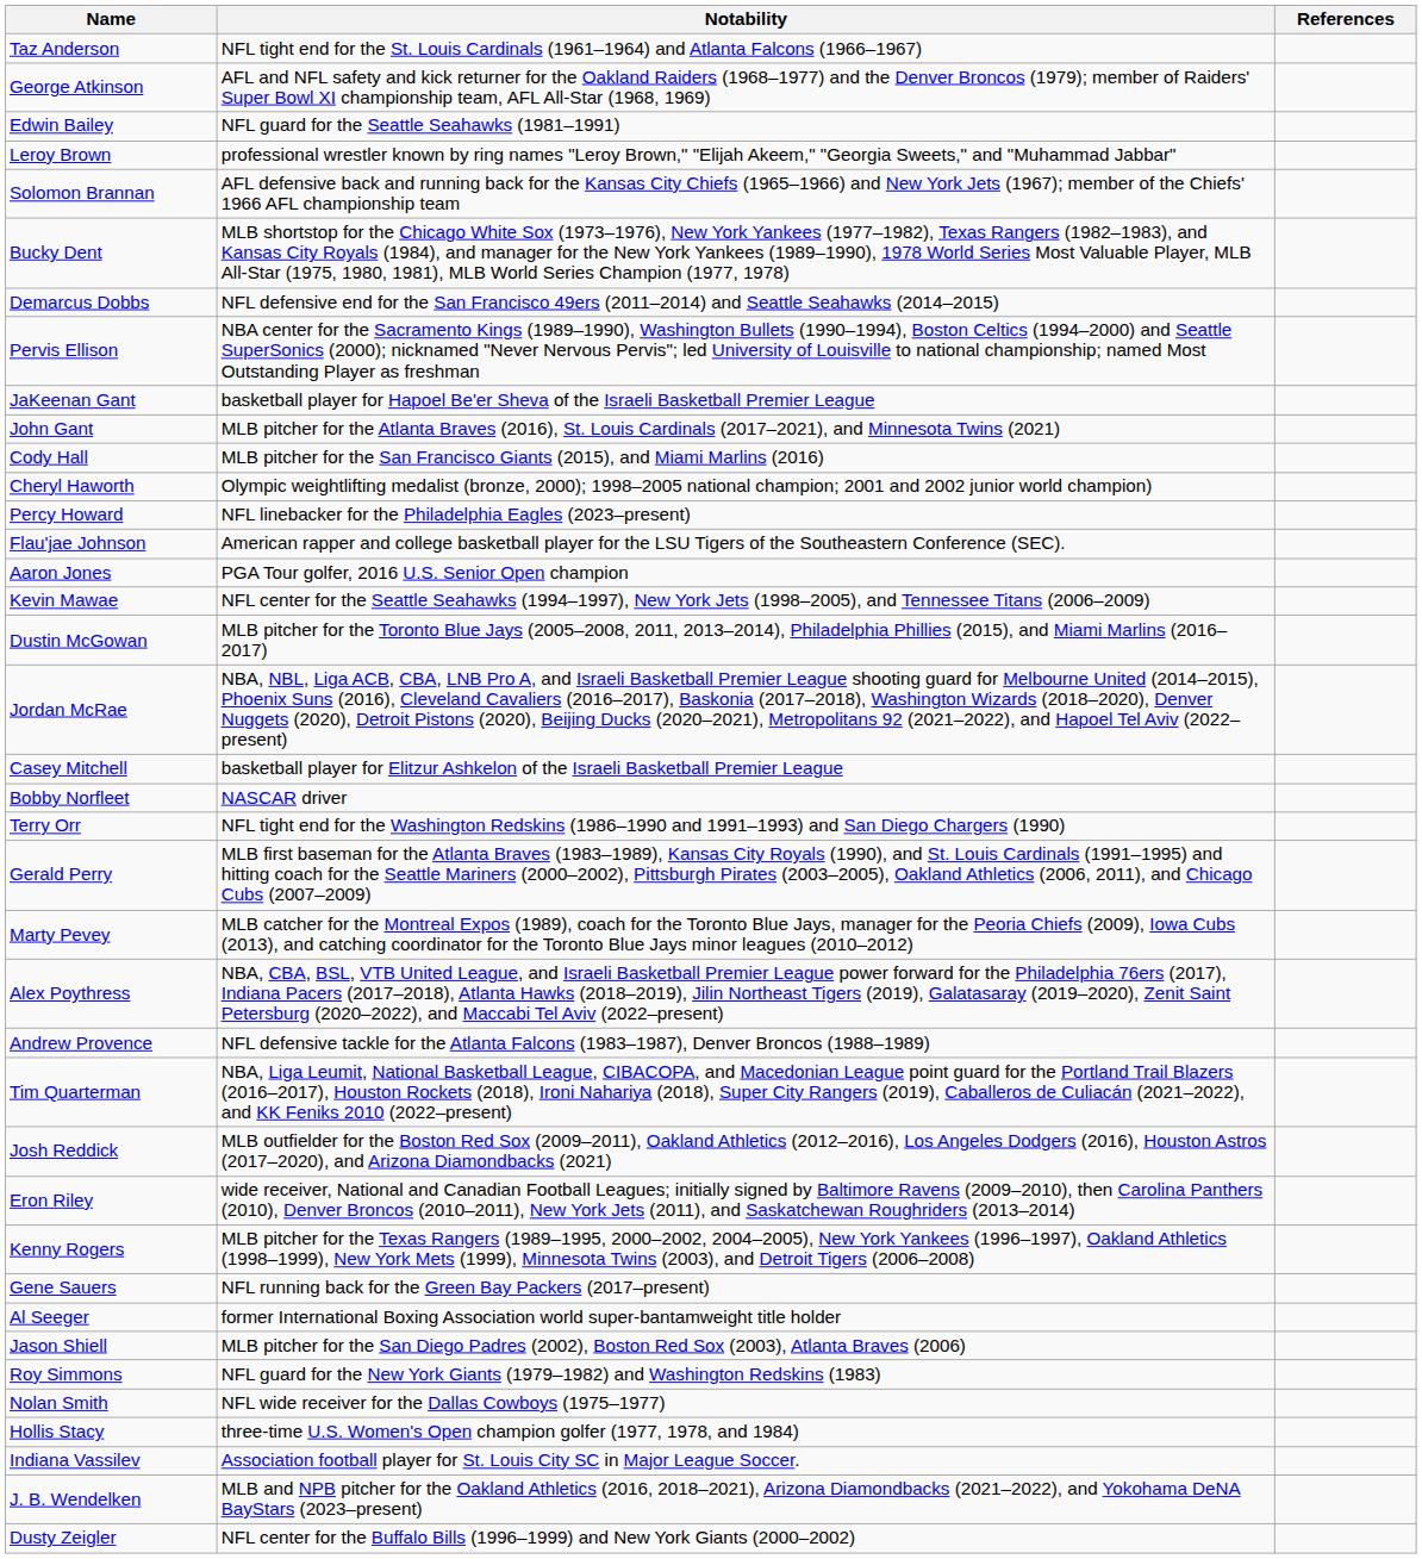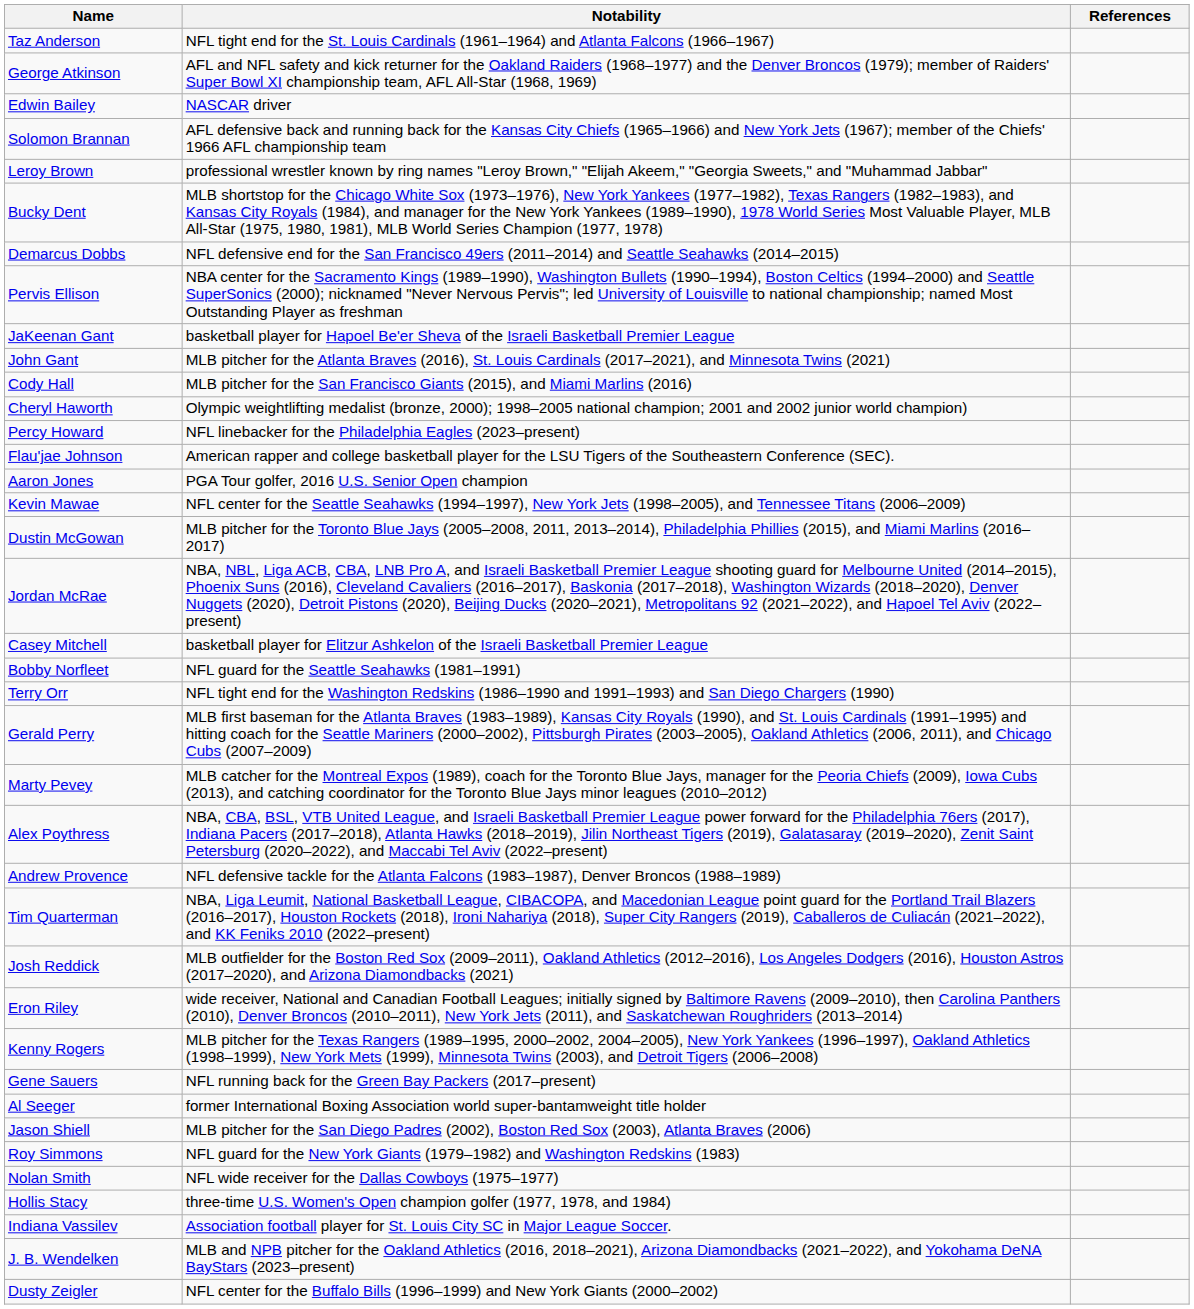Edwin Bailey | Notability: NFL guard for the Seattle Seahawks (1981–1991) -> NASCAR driver
rows swapped: Solomon Brannan <-> Leroy Brown
Bobby Norfleet | Notability: NASCAR driver -> NFL guard for the Seattle Seahawks (1981–1991)
